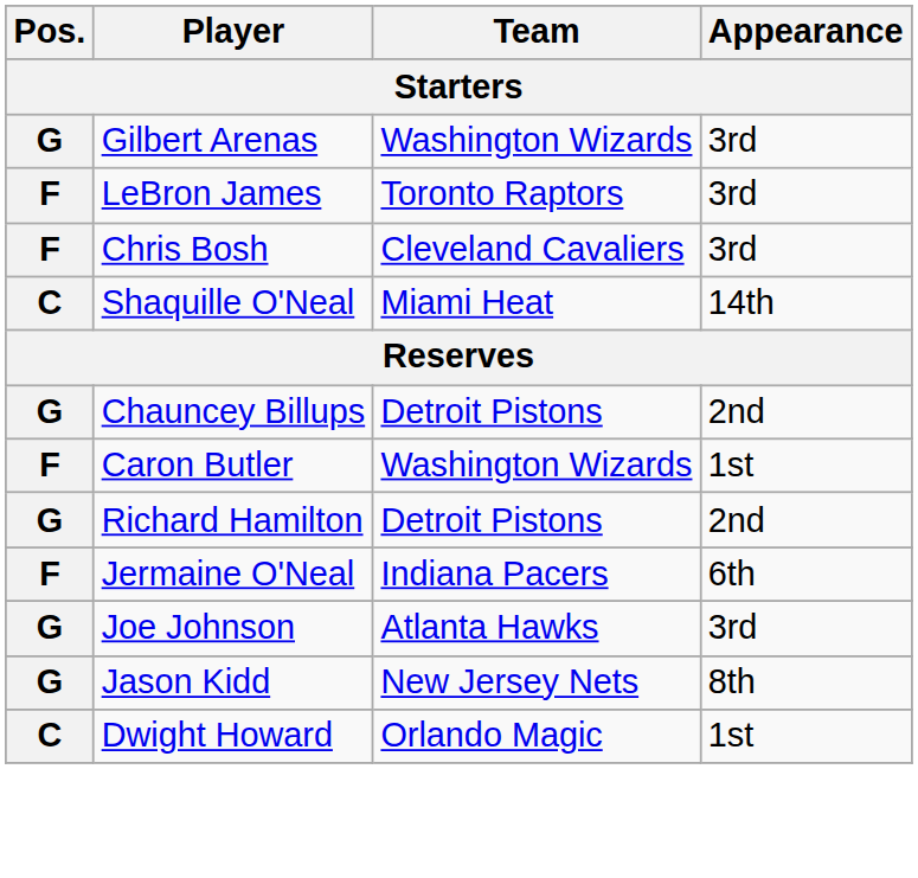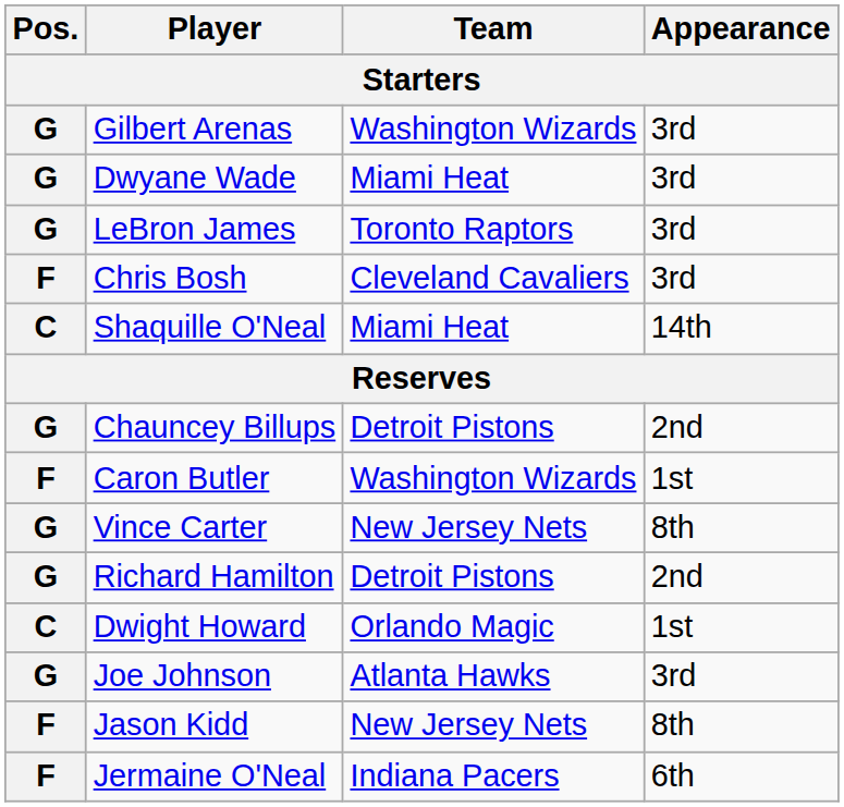+ row: G | Dwyane Wade | Miami Heat | 3rd
LeBron James | Pos.: F -> G
+ row: G | Vince Carter | New Jersey Nets | 8th
rows swapped: Dwight Howard <-> Jermaine O'Neal
Jason Kidd | Pos.: G -> F
